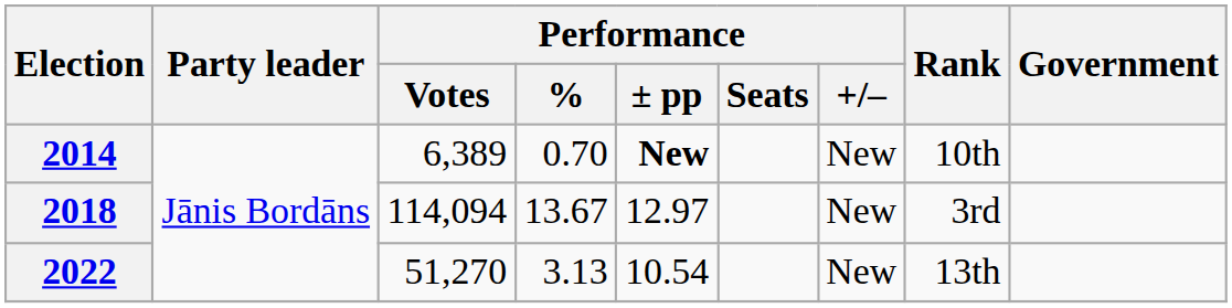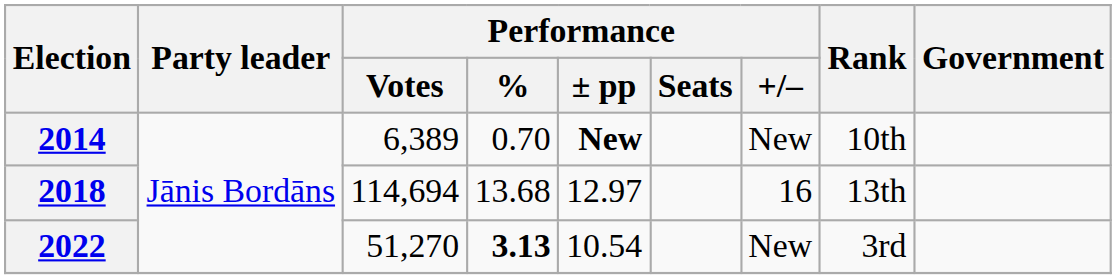2018 | Performance / Votes: 114,094 -> 114,694
2018 | Performance / %: 13.67 -> 13.68
2018 | Performance / +/–: New -> 16
2018 | Rank: 3rd -> 13th
2022 | Performance / %: normal -> bold
2022 | Rank: 13th -> 3rd
